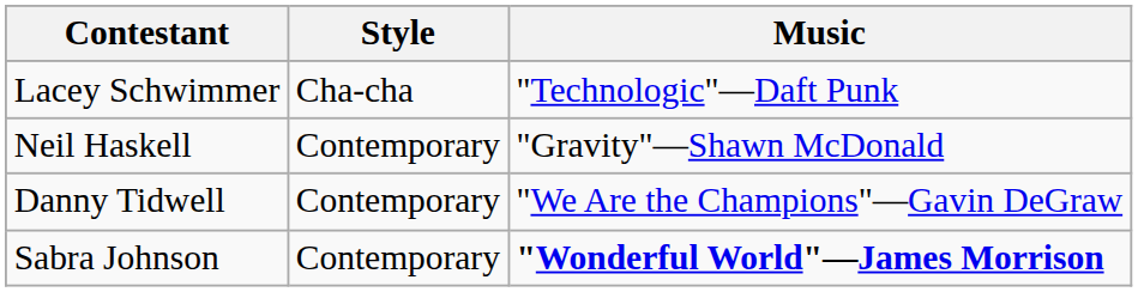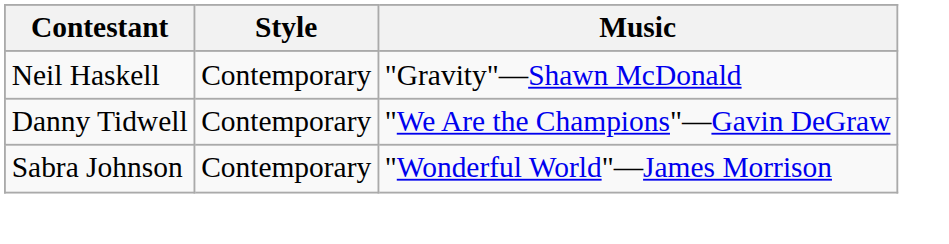- row: Lacey Schwimmer | Cha-cha | "Technologic"—Daft Punk
Sabra Johnson | Music: bold -> normal
